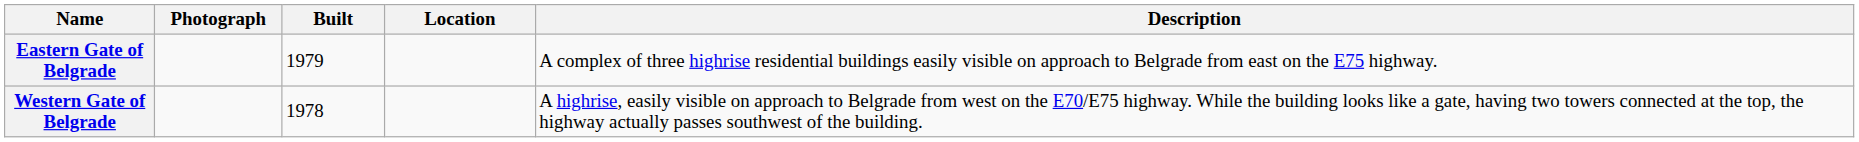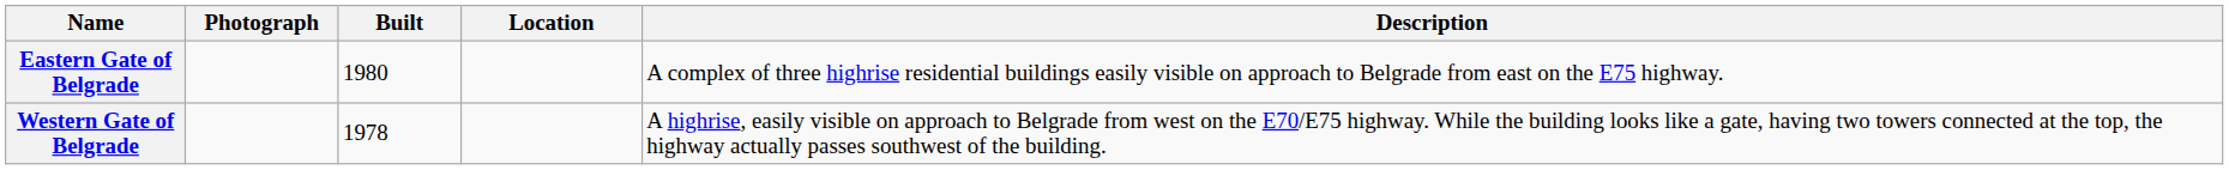Eastern Gate of Belgrade | Built: 1979 -> 1980
